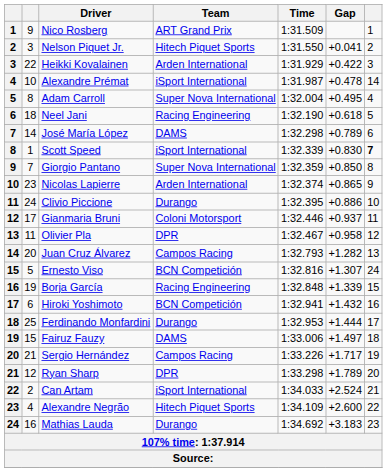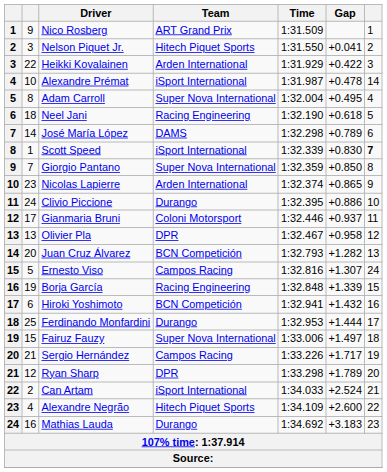Olivier Pla | column 2: 11 -> 13
Juan Cruz Álvarez | Team: Campos Racing -> BCN Competición
Ernesto Viso | Team: BCN Competición -> Campos Racing
Fairuz Fauzy | Team: DAMS -> Super Nova International
